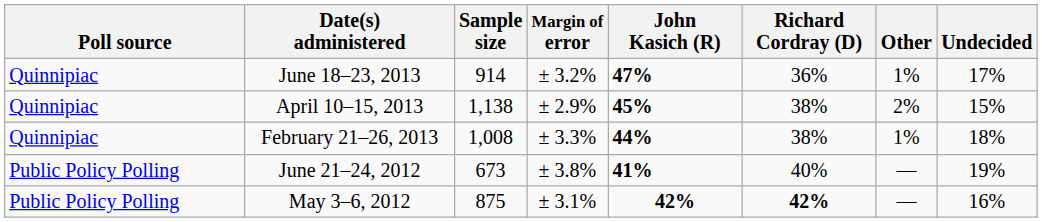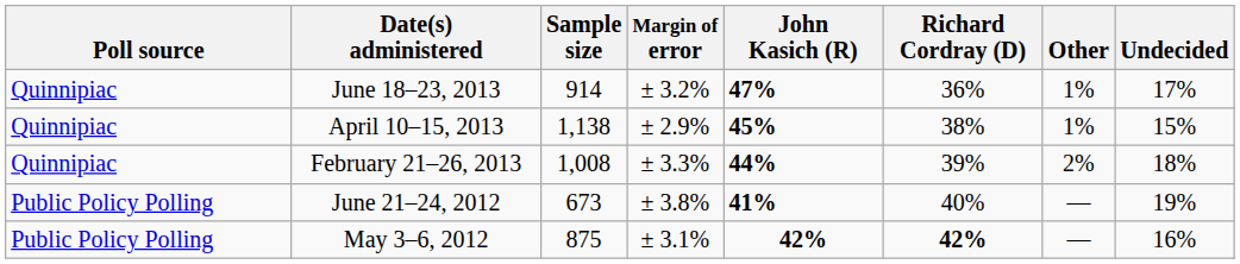April 10–15, 2013 | Other: 2% -> 1%
February 21–26, 2013 | Richard Cordray (D): 38% -> 39%
February 21–26, 2013 | Other: 1% -> 2%
